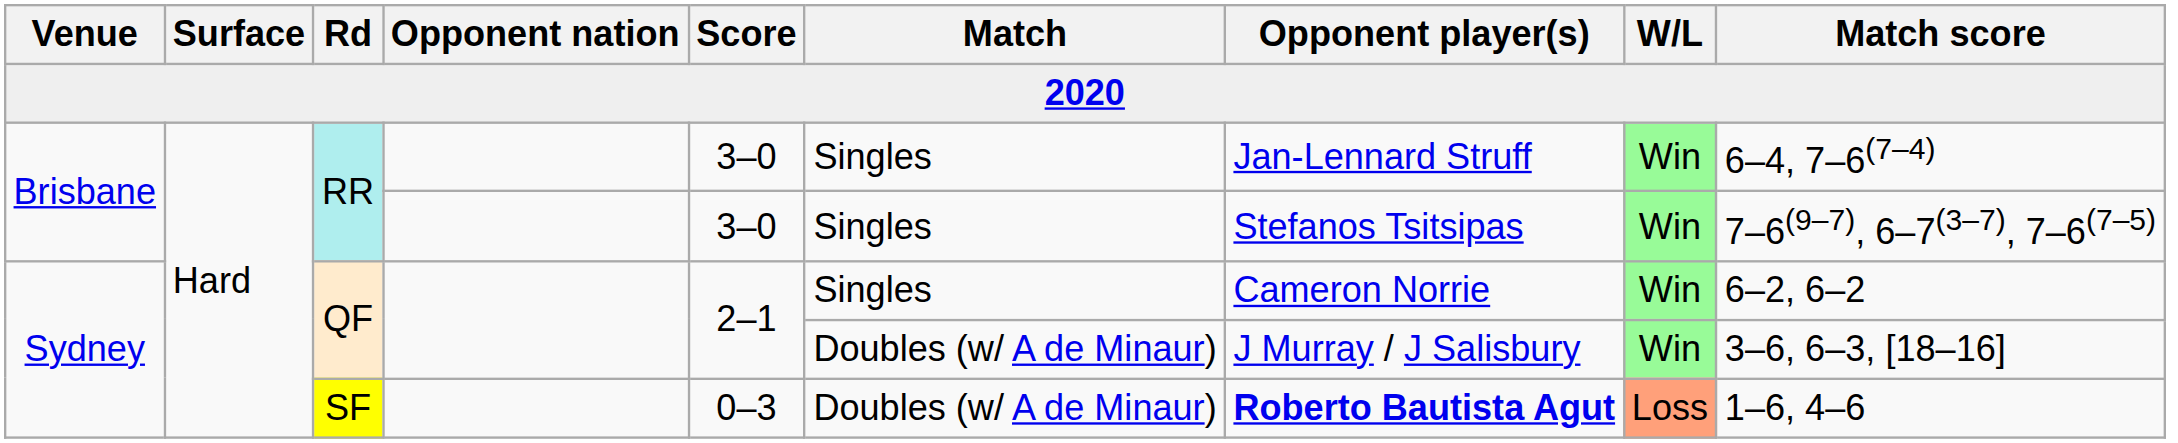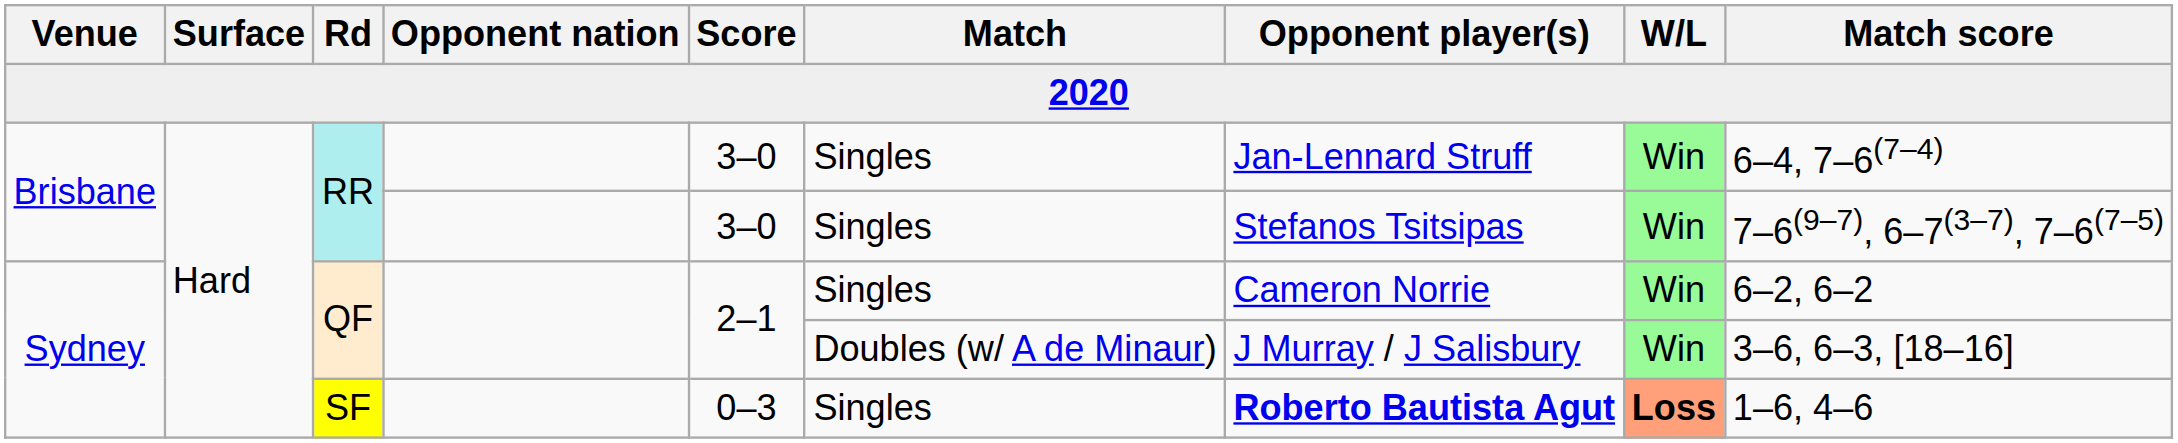SF | Match: Doubles (w/ A de Minaur) -> Singles
SF | W/L: normal -> bold
